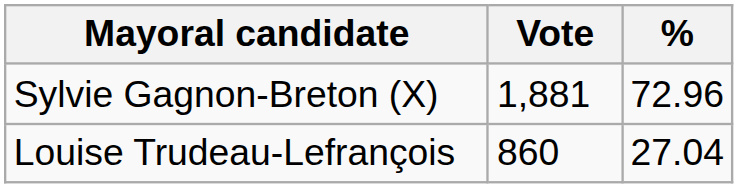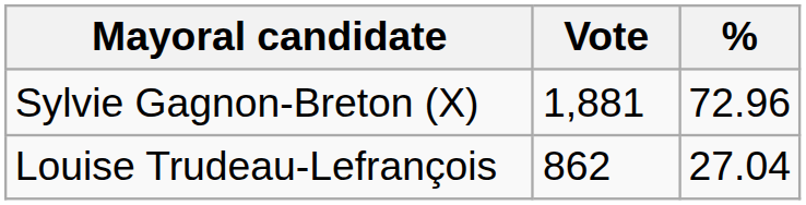Louise Trudeau-Lefrançois | Vote: 860 -> 862
